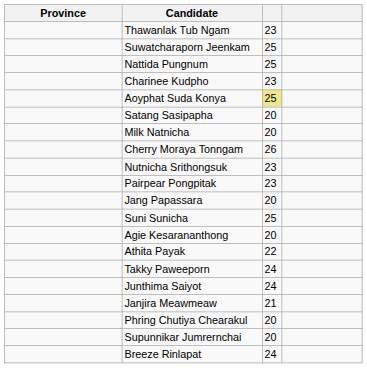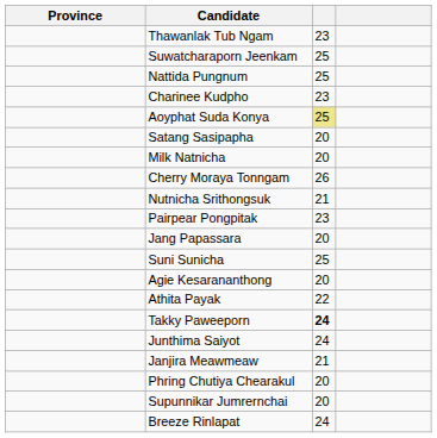Nutnicha Srithongsuk | column 3: 23 -> 21
Takky Paweeporn | column 3: normal -> bold
